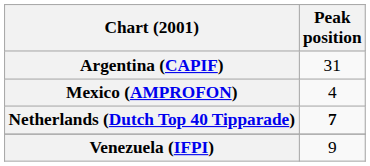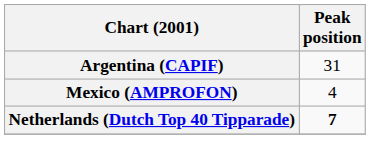- row: Venezuela (IFPI) | 9
